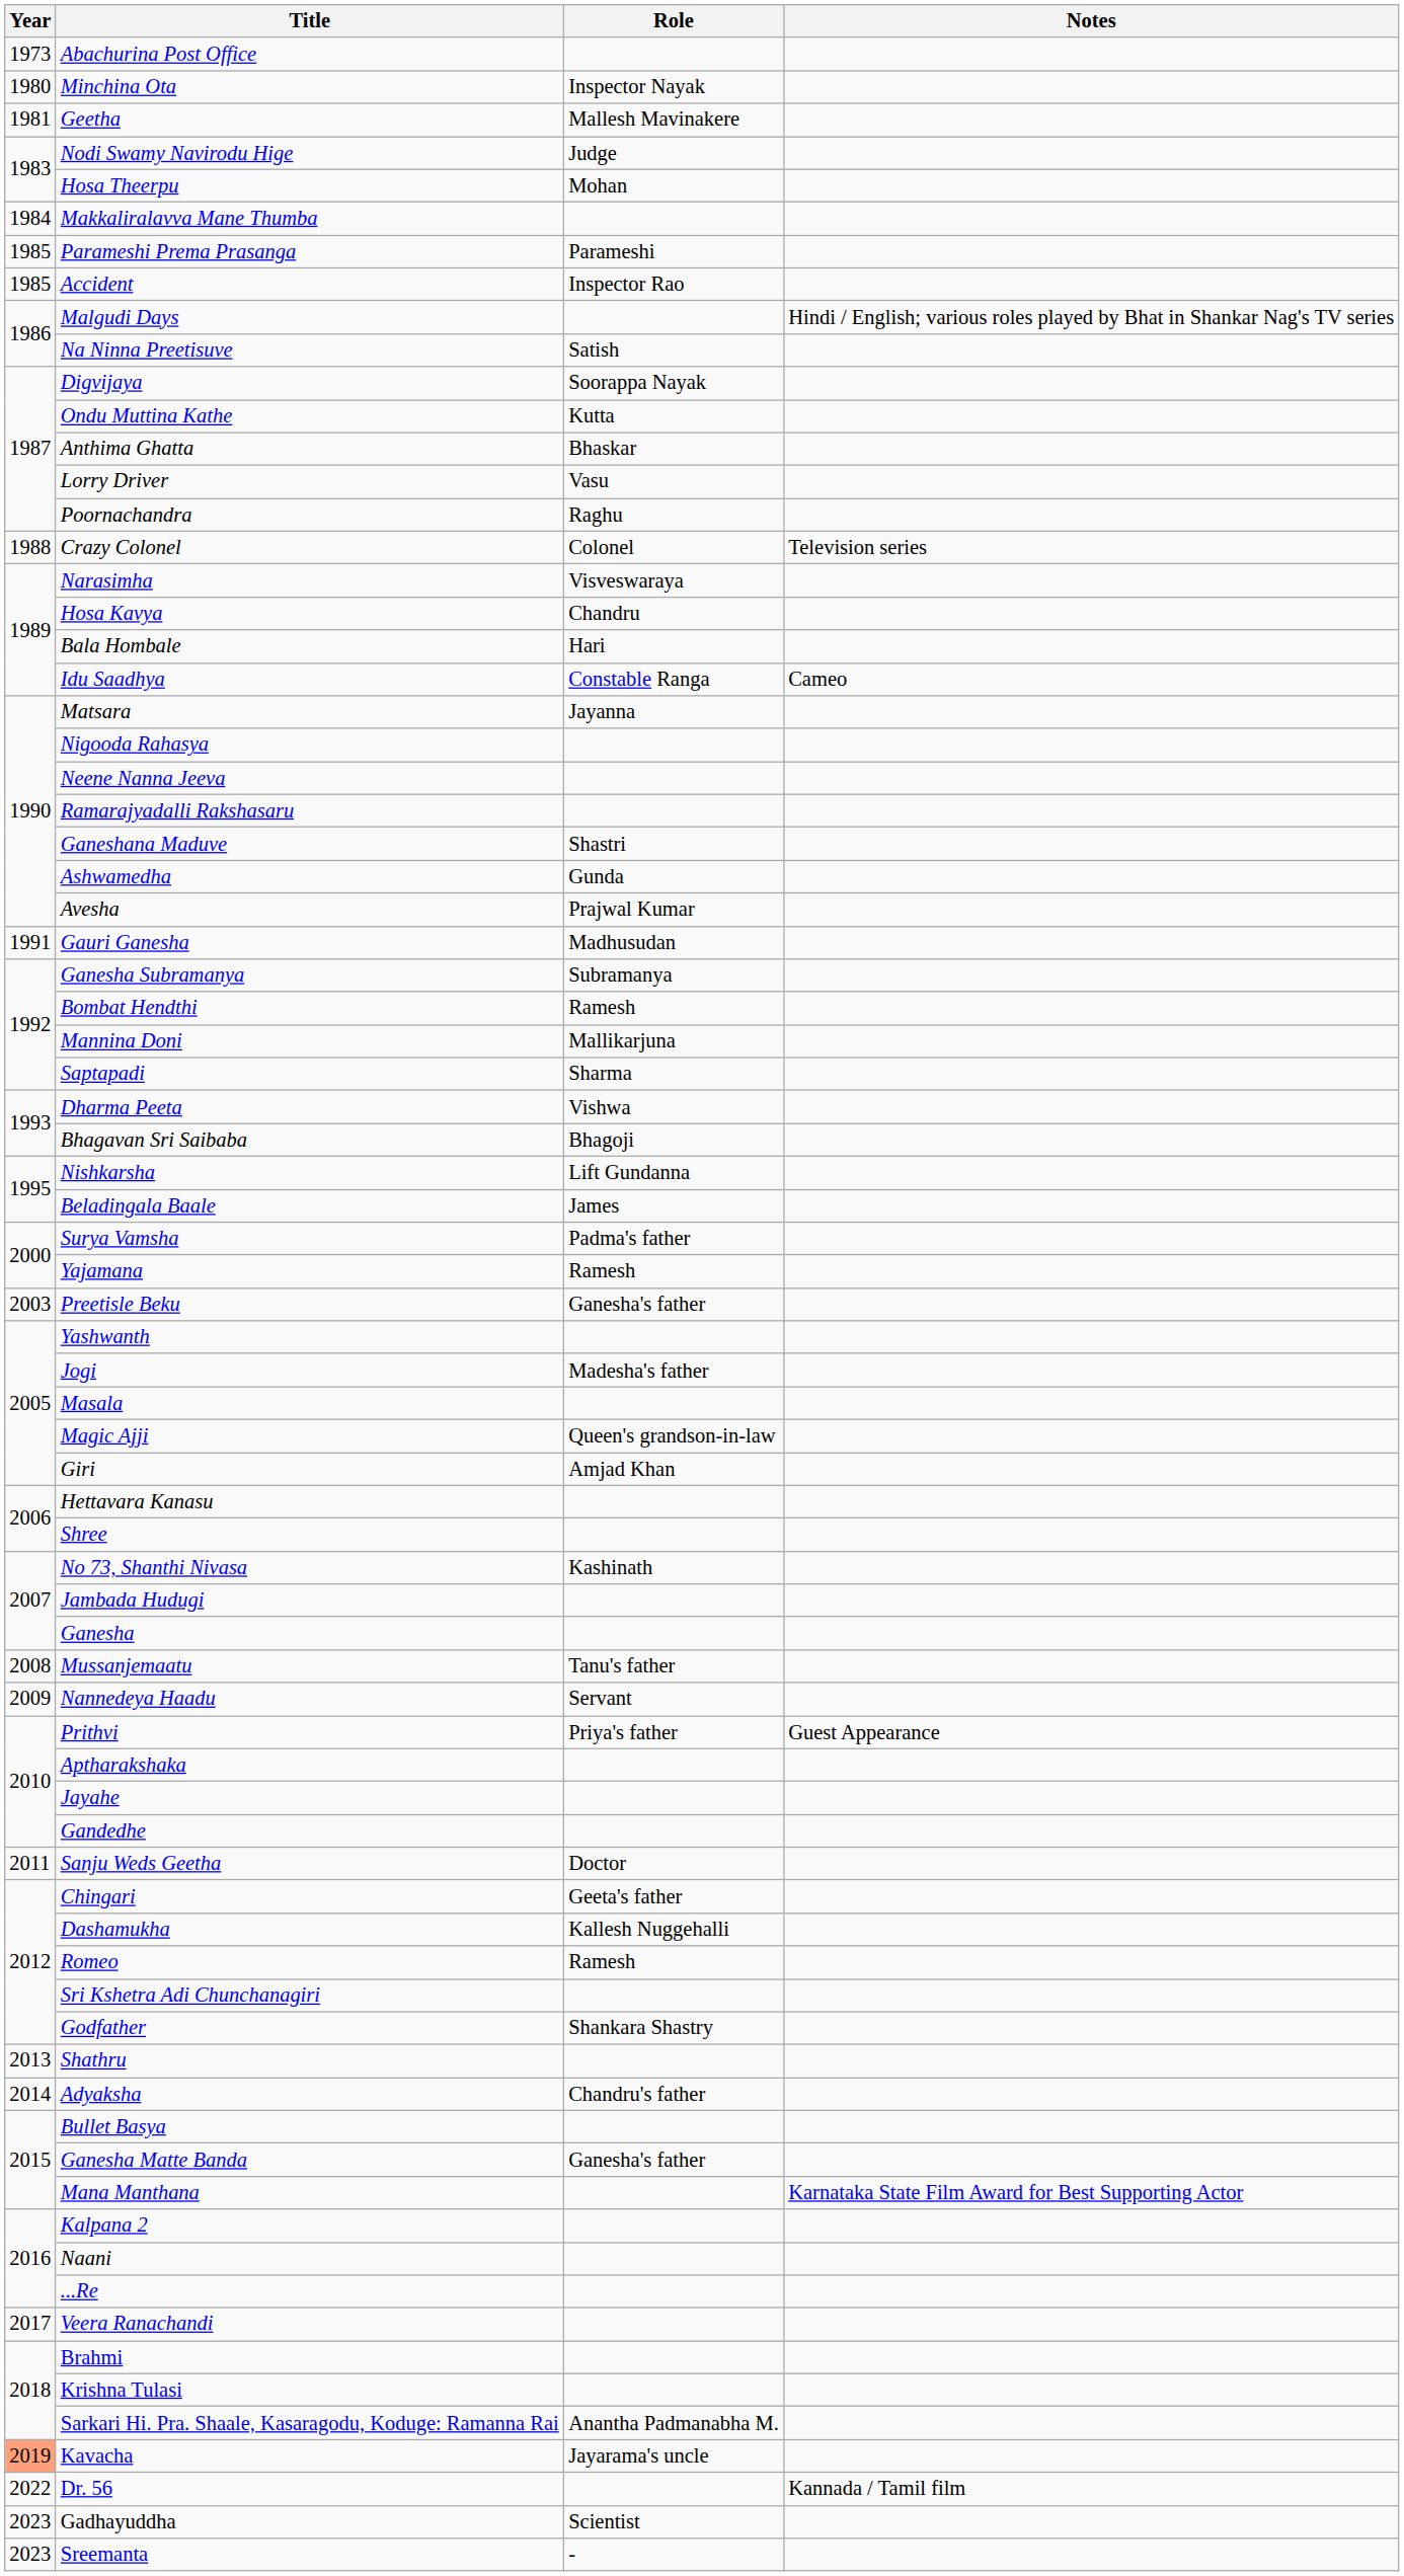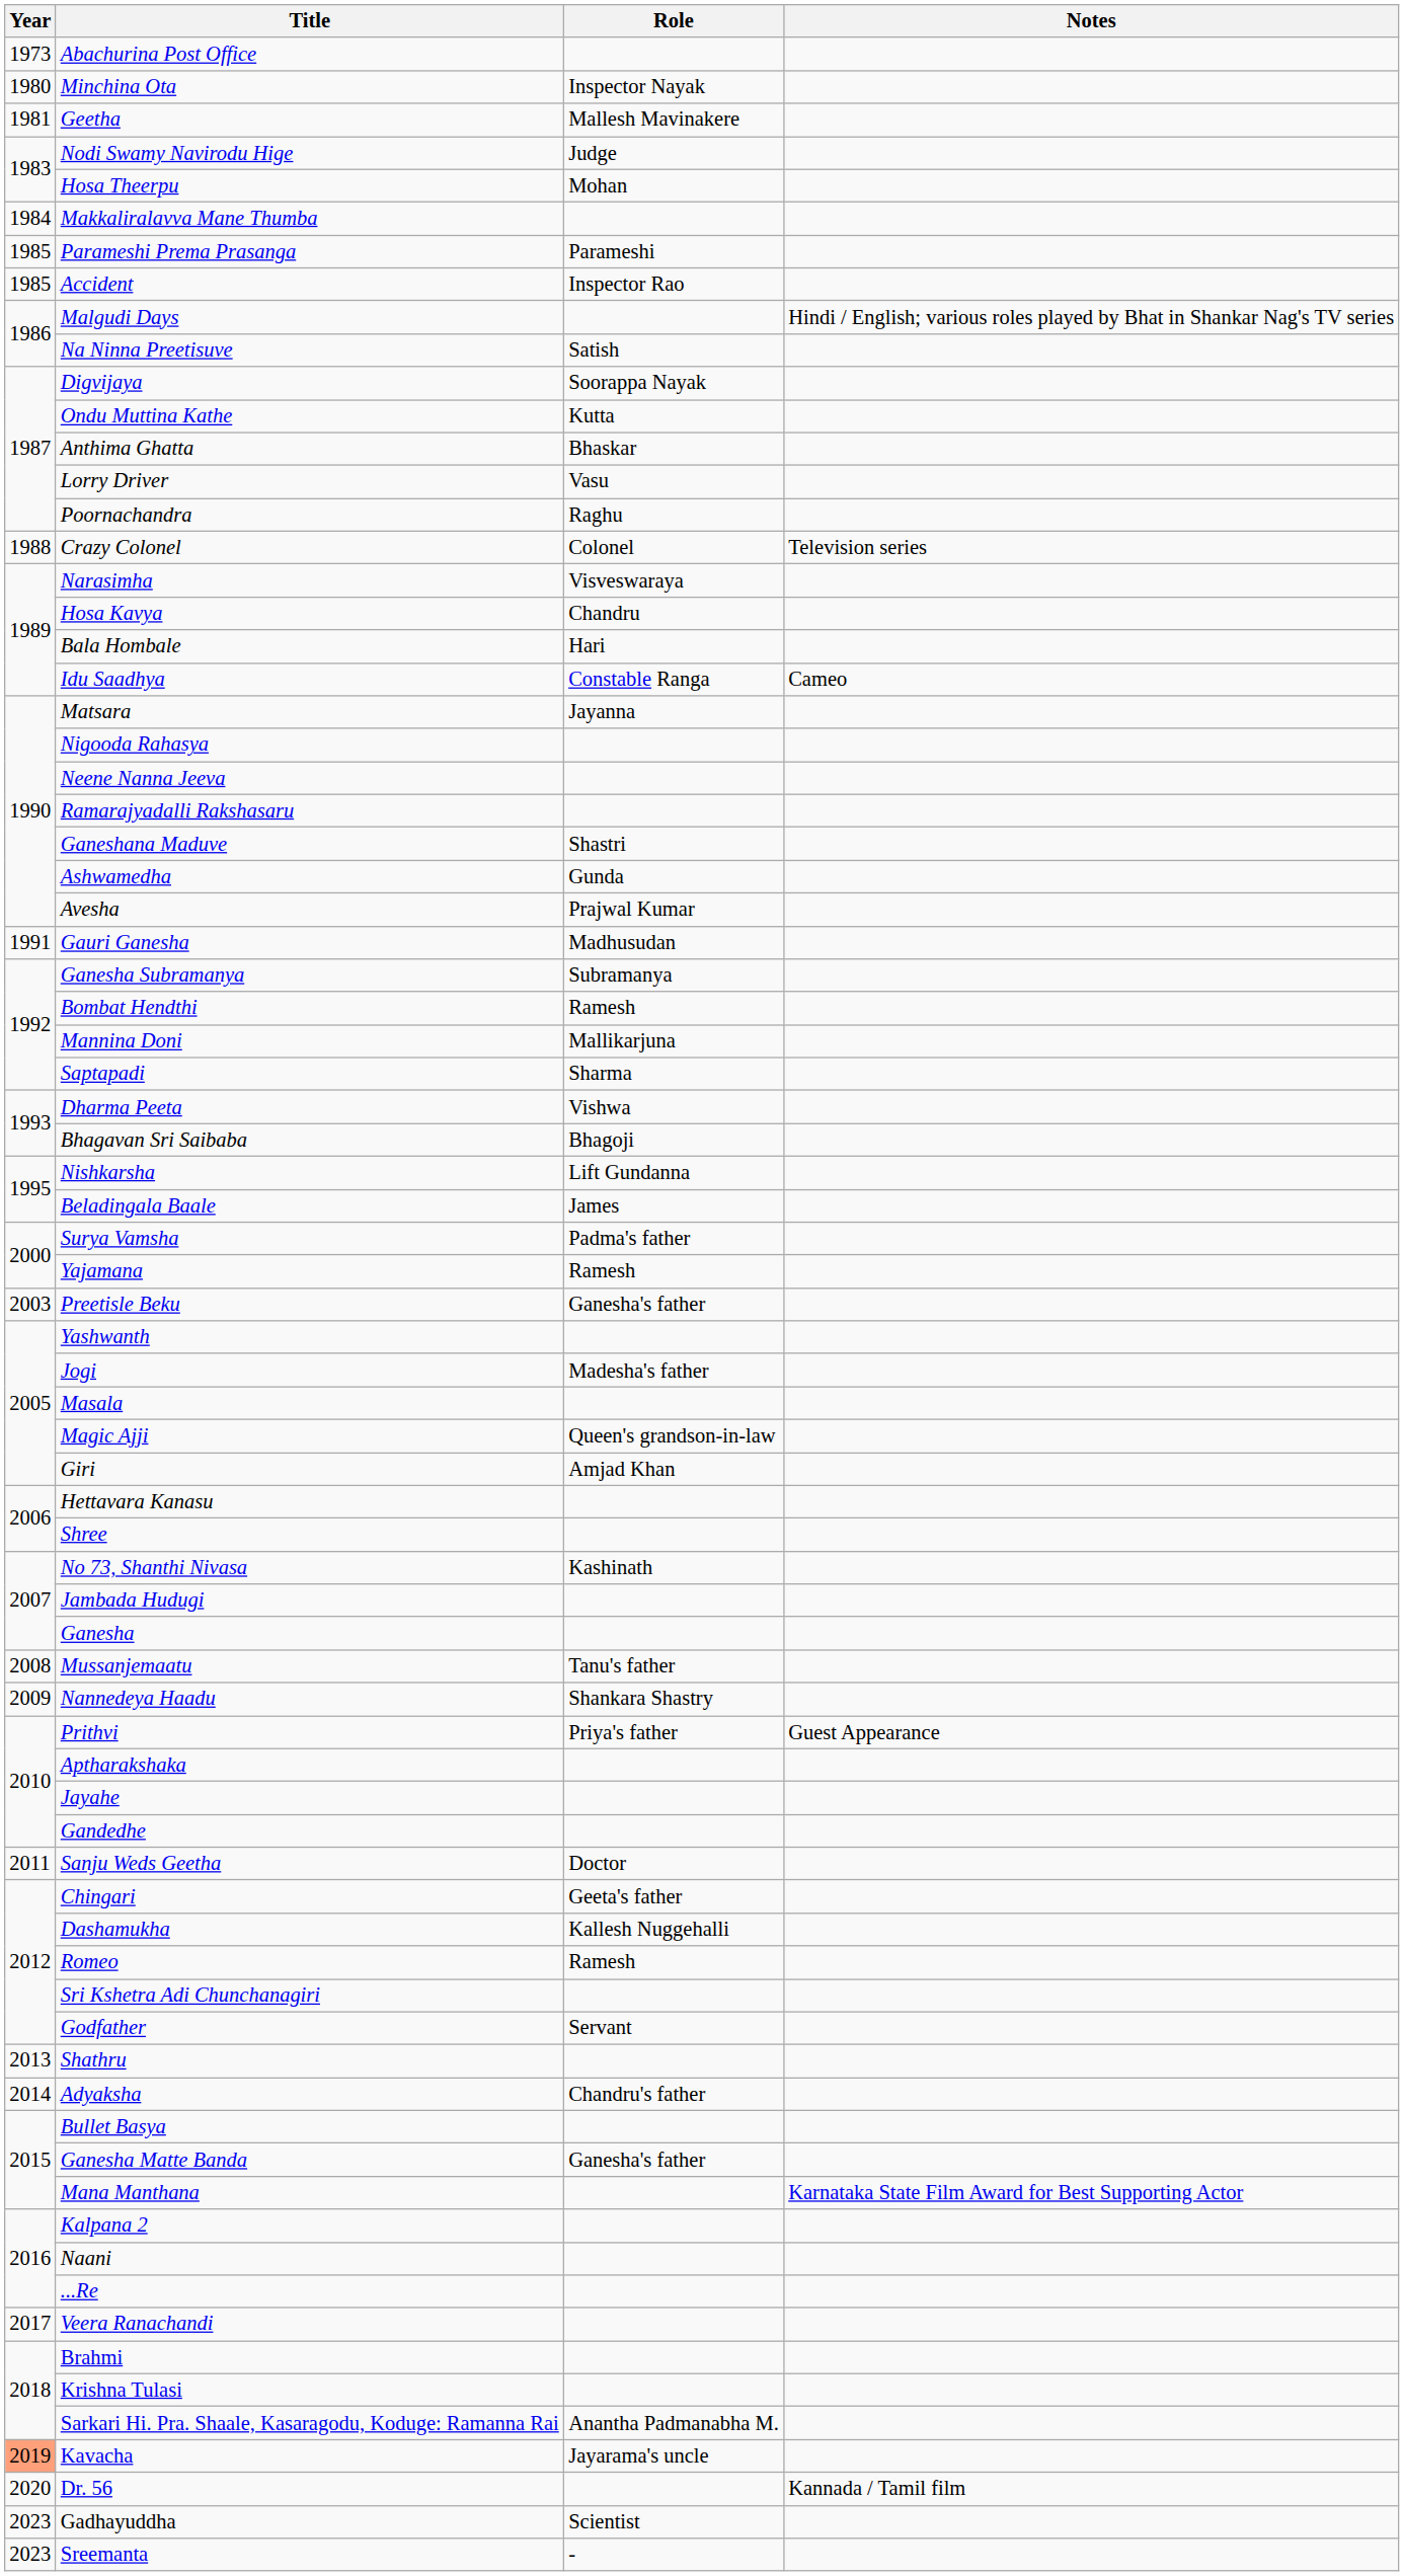Nannedeya Haadu | Role: Servant -> Shankara Shastry
Godfather | Role: Shankara Shastry -> Servant
Dr. 56 | Year: 2022 -> 2020
